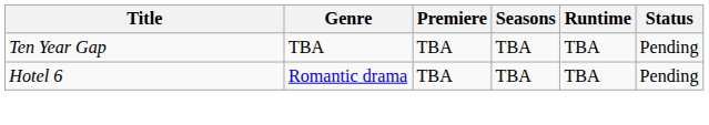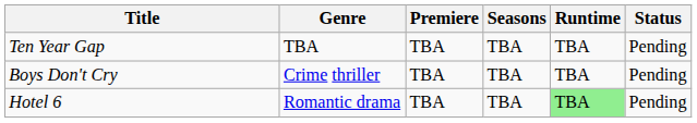+ row: Boys Don't Cry | Crime thriller | TBA | TBA | TBA | Pending
Hotel 6 | Runtime: no background -> lightgreen background
